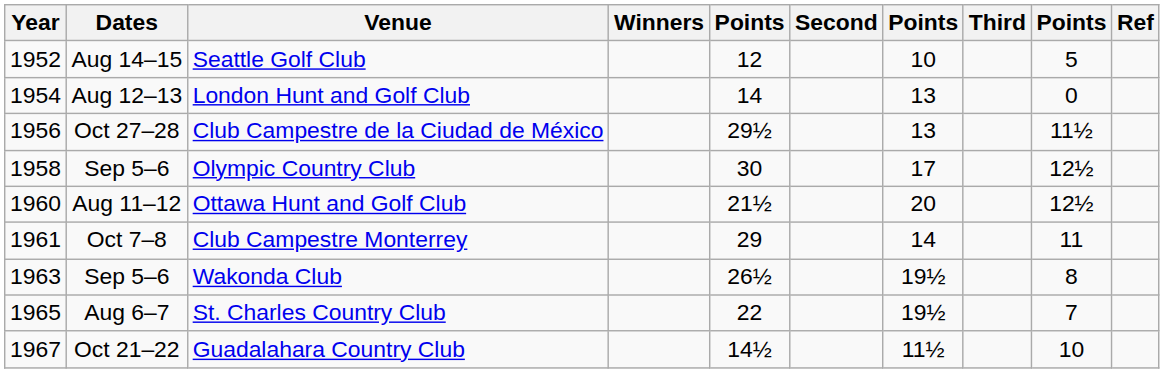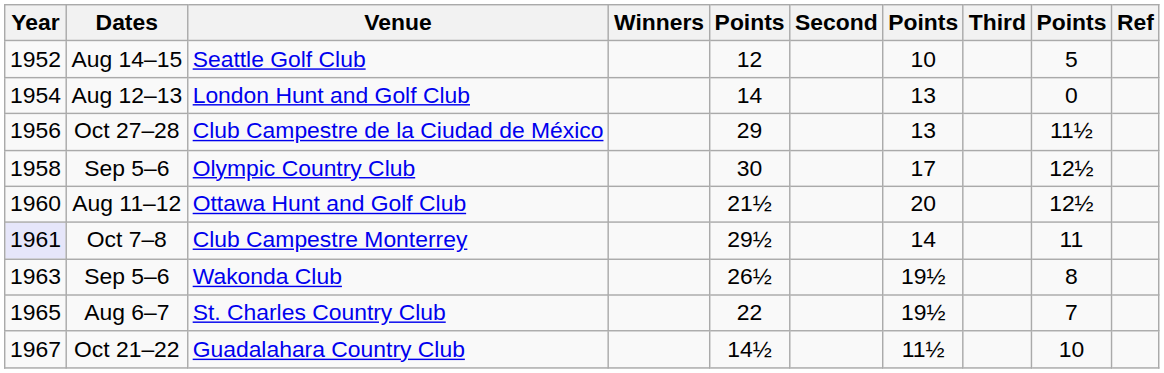Club Campestre de la Ciudad de México | column 5: 29½ -> 29
Club Campestre Monterrey | Year: no background -> lavender background
Club Campestre Monterrey | column 5: 29 -> 29½
